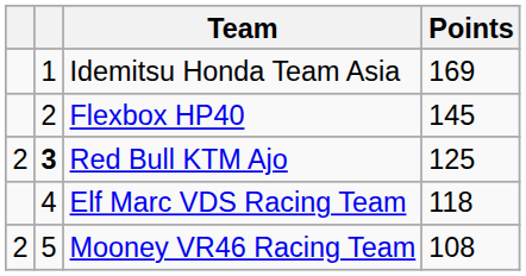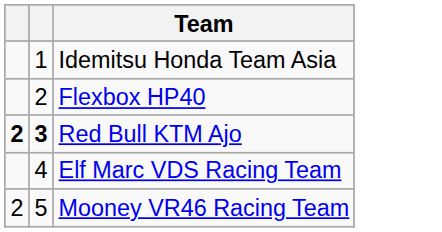- column: Points | 169 | 145 | 125 | 118 | 108
Red Bull KTM Ajo | column 1: normal -> bold
